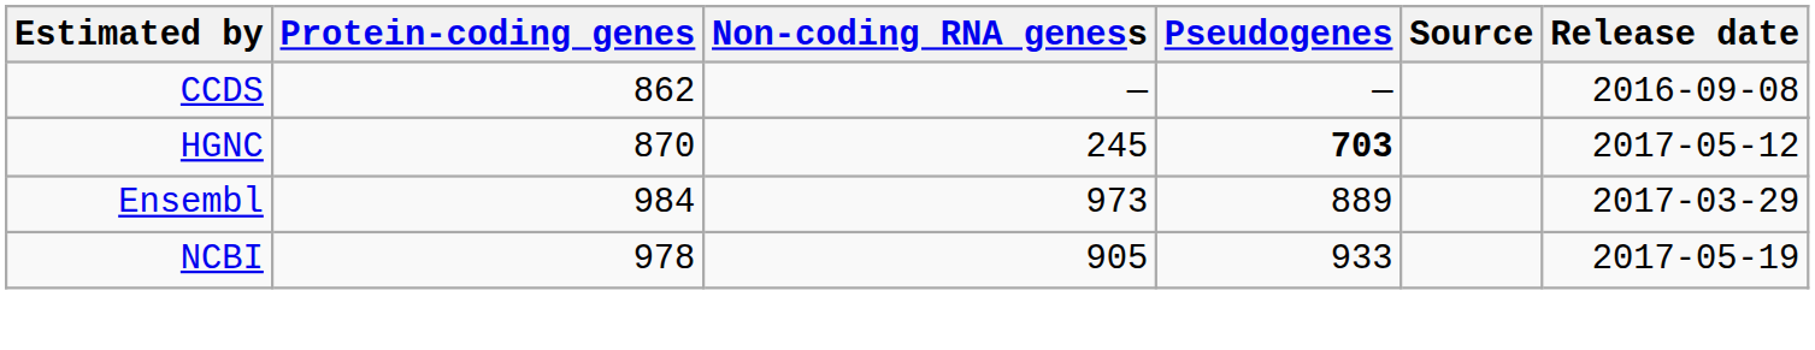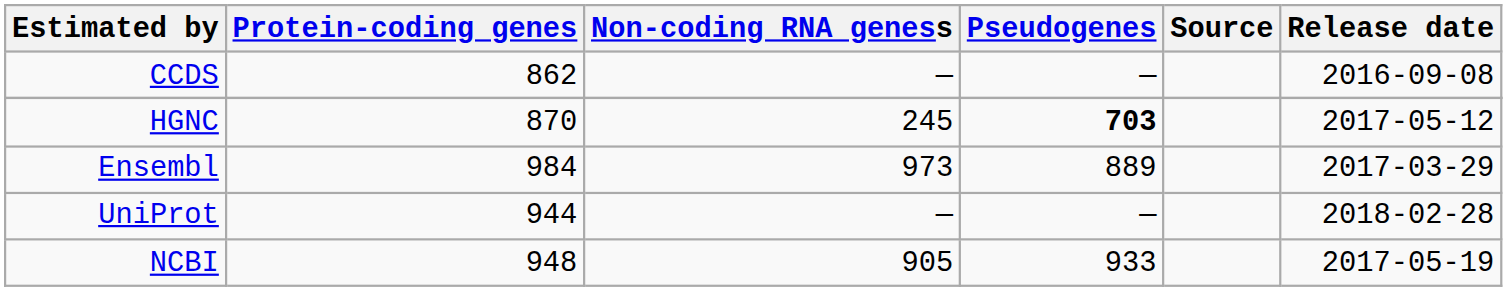+ row: UniProt | 944 | — | — | 2018-02-28
NCBI | Protein-coding genes: 978 -> 948
